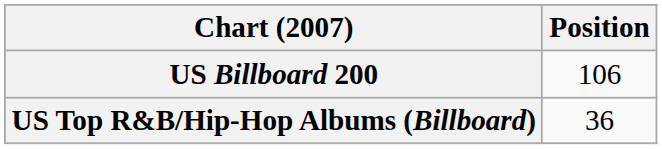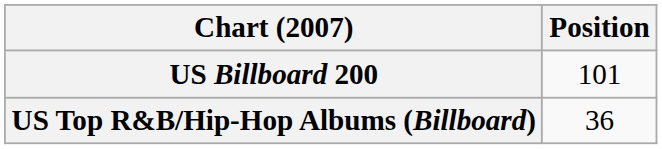US Billboard 200 | Position: 106 -> 101
